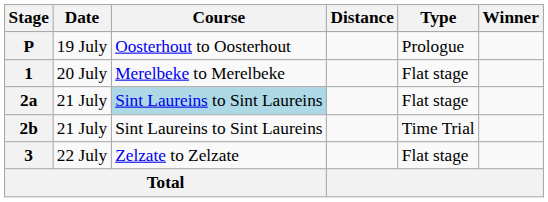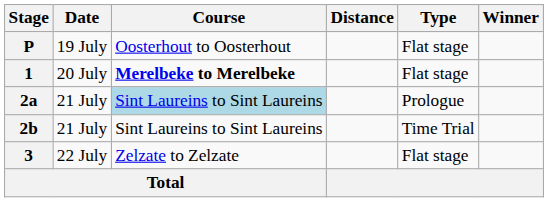P | Type: Prologue -> Flat stage
1 | Course: normal -> bold
2a | Type: Flat stage -> Prologue
